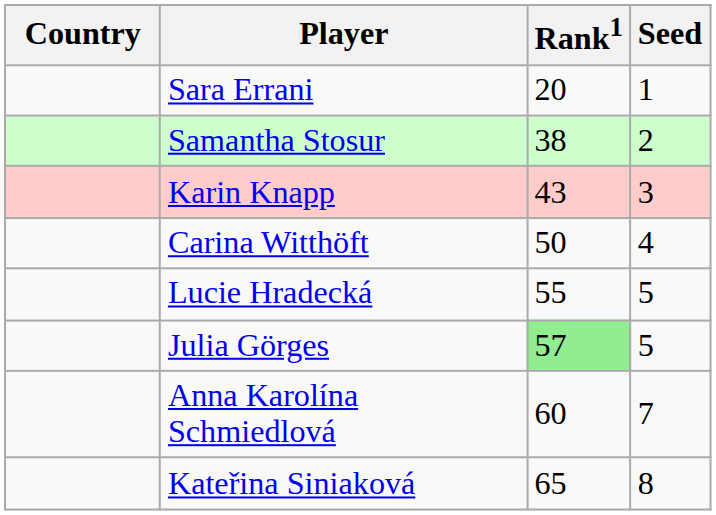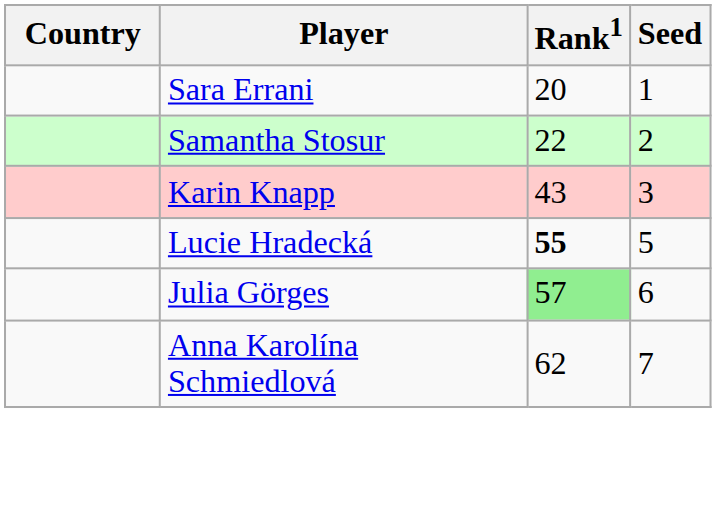Samantha Stosur | Rank1: 38 -> 22
- row: Carina Witthöft | 50 | 4
Lucie Hradecká | Rank1: normal -> bold
Julia Görges | Seed: 5 -> 6
Anna Karolína Schmiedlová | Rank1: 60 -> 62
- row: Kateřina Siniaková | 65 | 8
